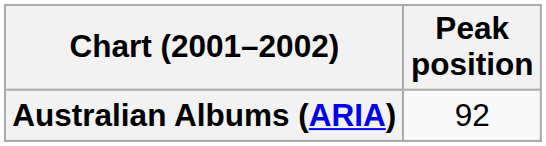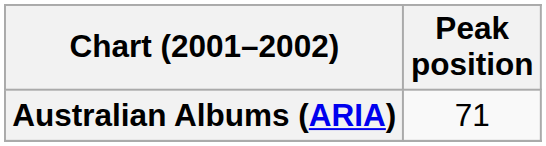Australian Albums (ARIA) | Peak position: 92 -> 71
